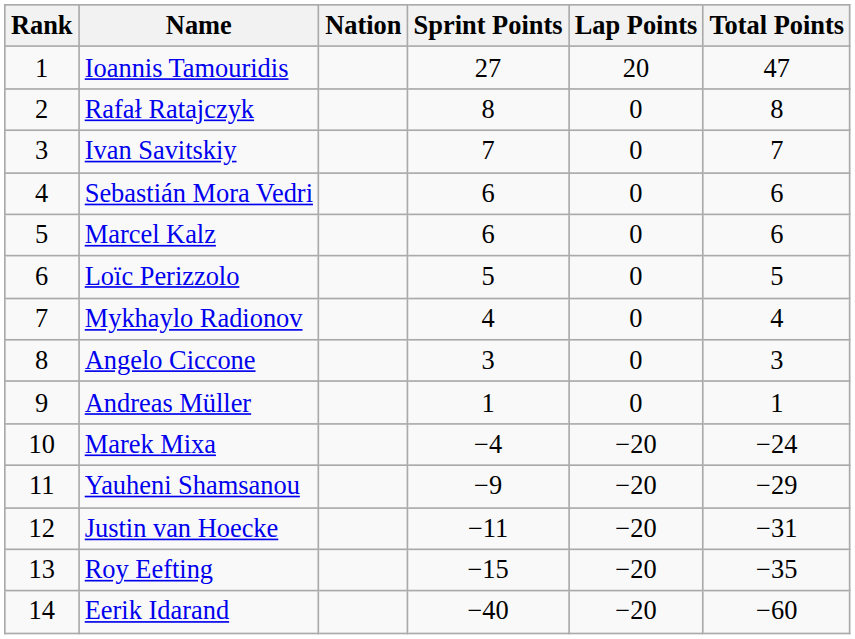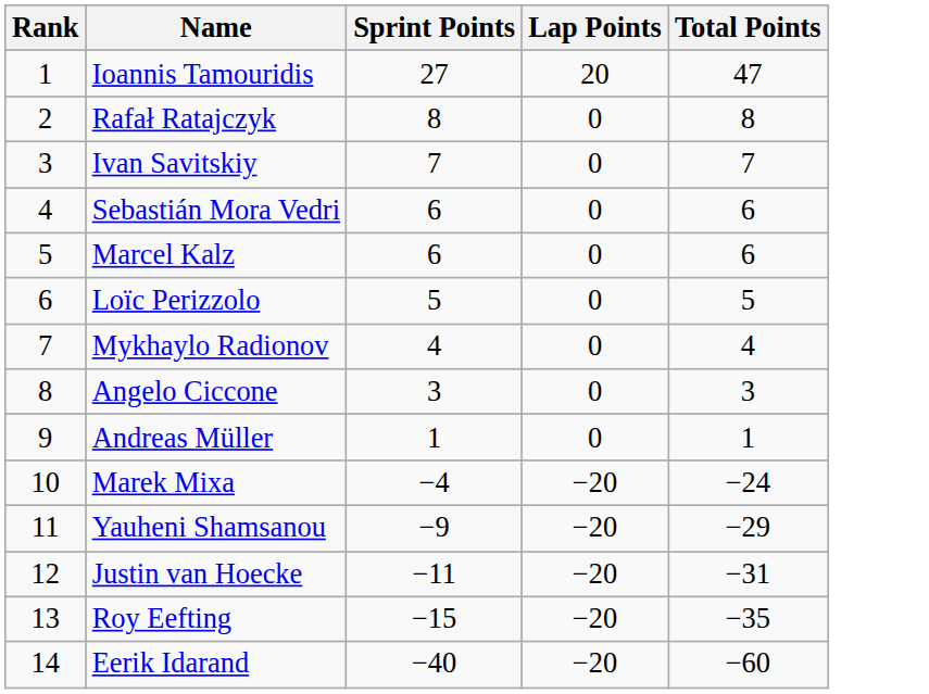- column: Nation
